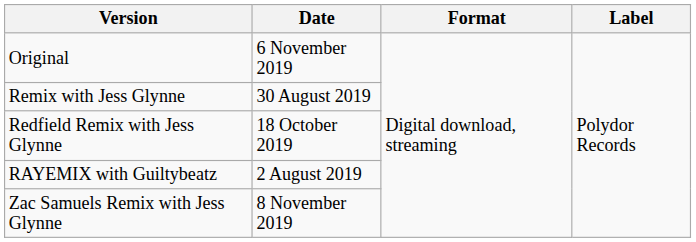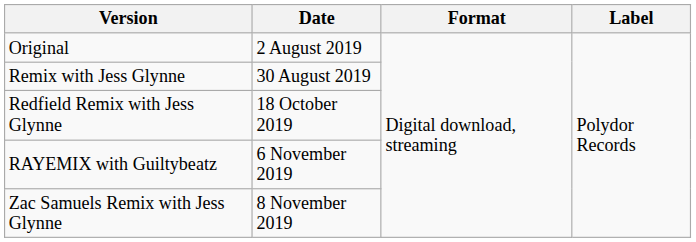Original | Date: 6 November 2019 -> 2 August 2019
RAYEMIX with Guiltybeatz | Date: 2 August 2019 -> 6 November 2019
